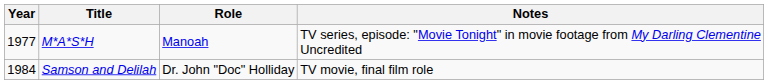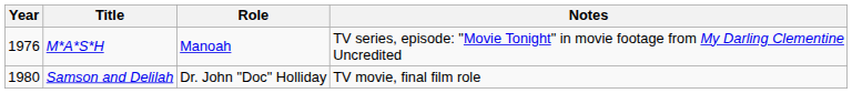M*A*S*H | Year: 1977 -> 1976
Samson and Delilah | Year: 1984 -> 1980
